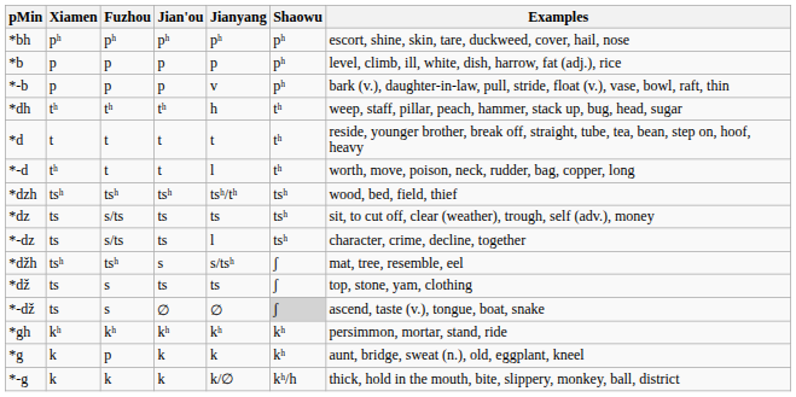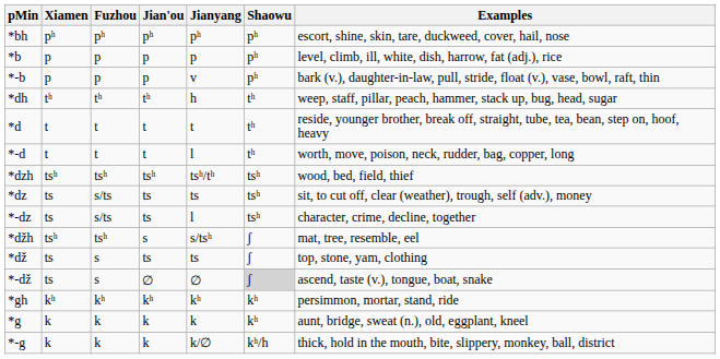*-d | Xiamen: tʰ -> t
*g | Fuzhou: p -> k
